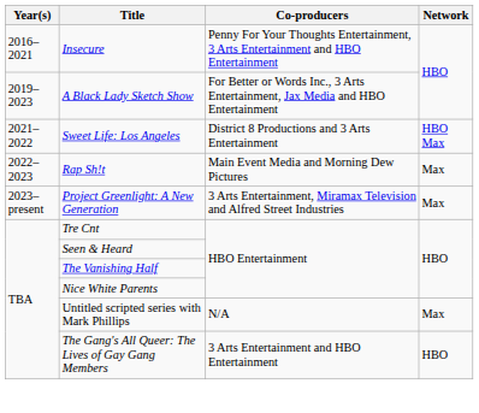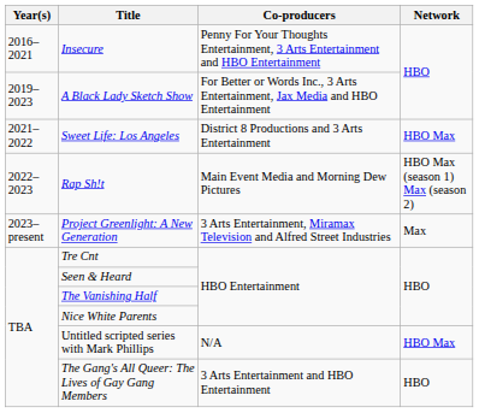Rap Sh!t | Network: Max -> HBO Max (season 1) Max (season 2)
Untitled scripted series with Mark Phillips | Network: Max -> HBO Max
